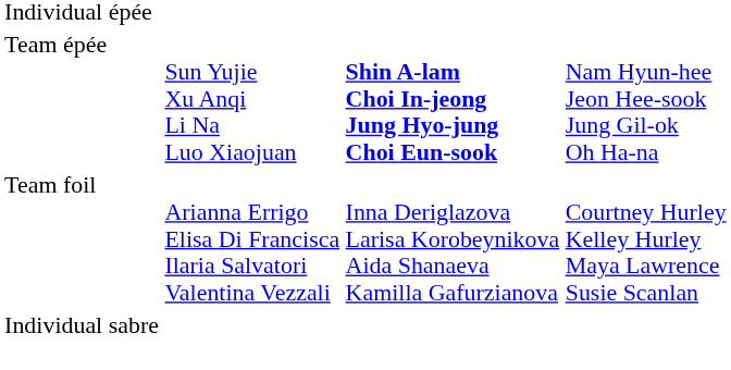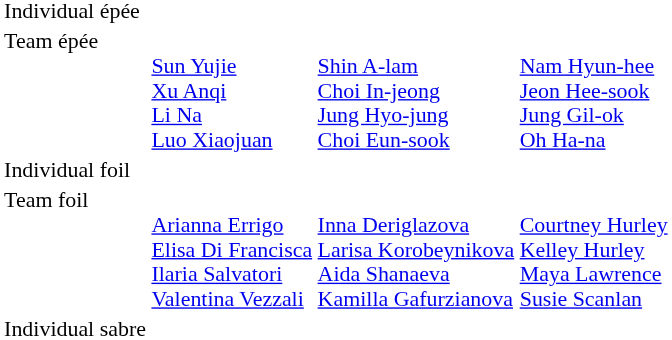Team épée | column 3: bold -> normal
+ row: Individual foil
